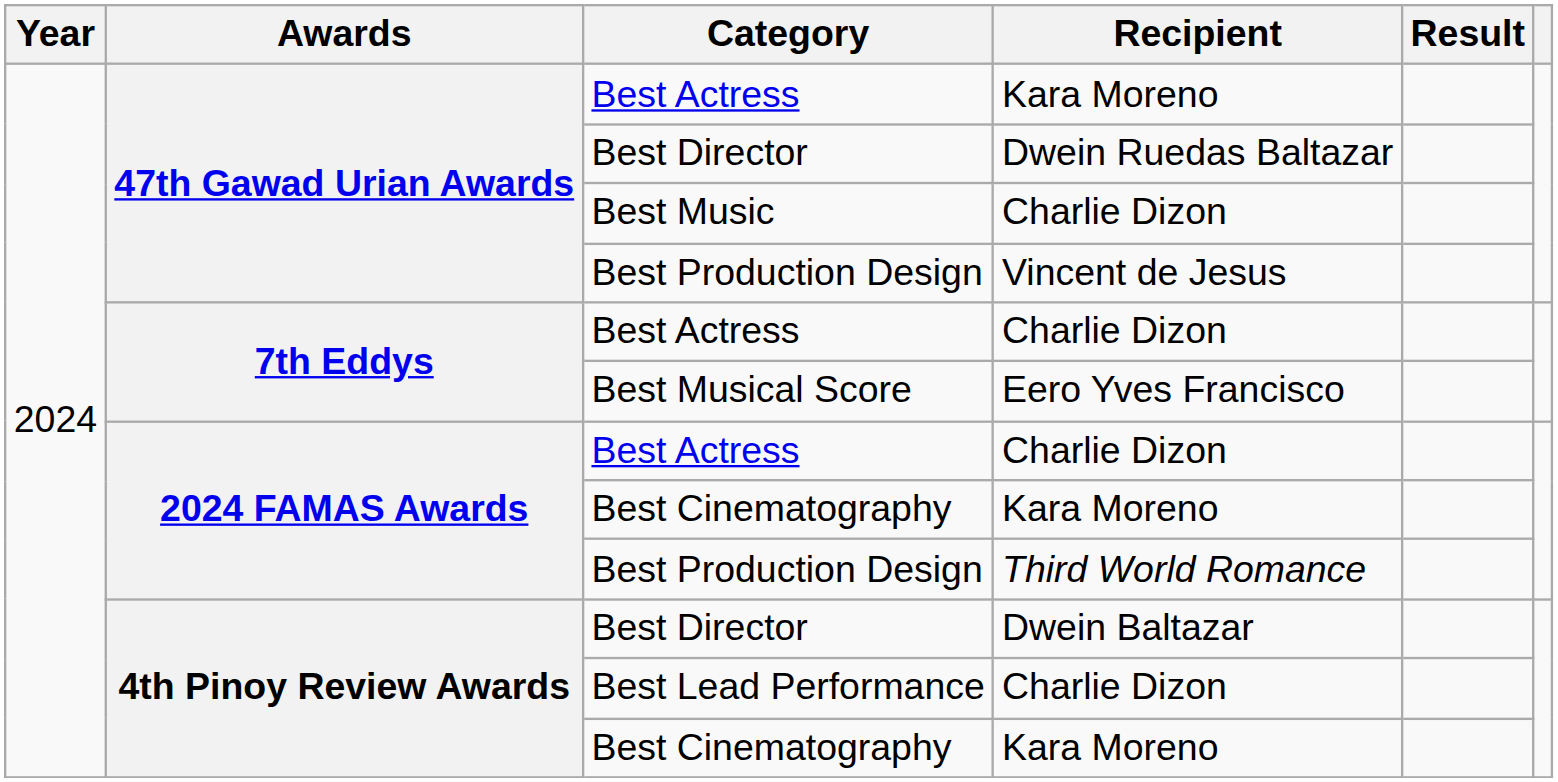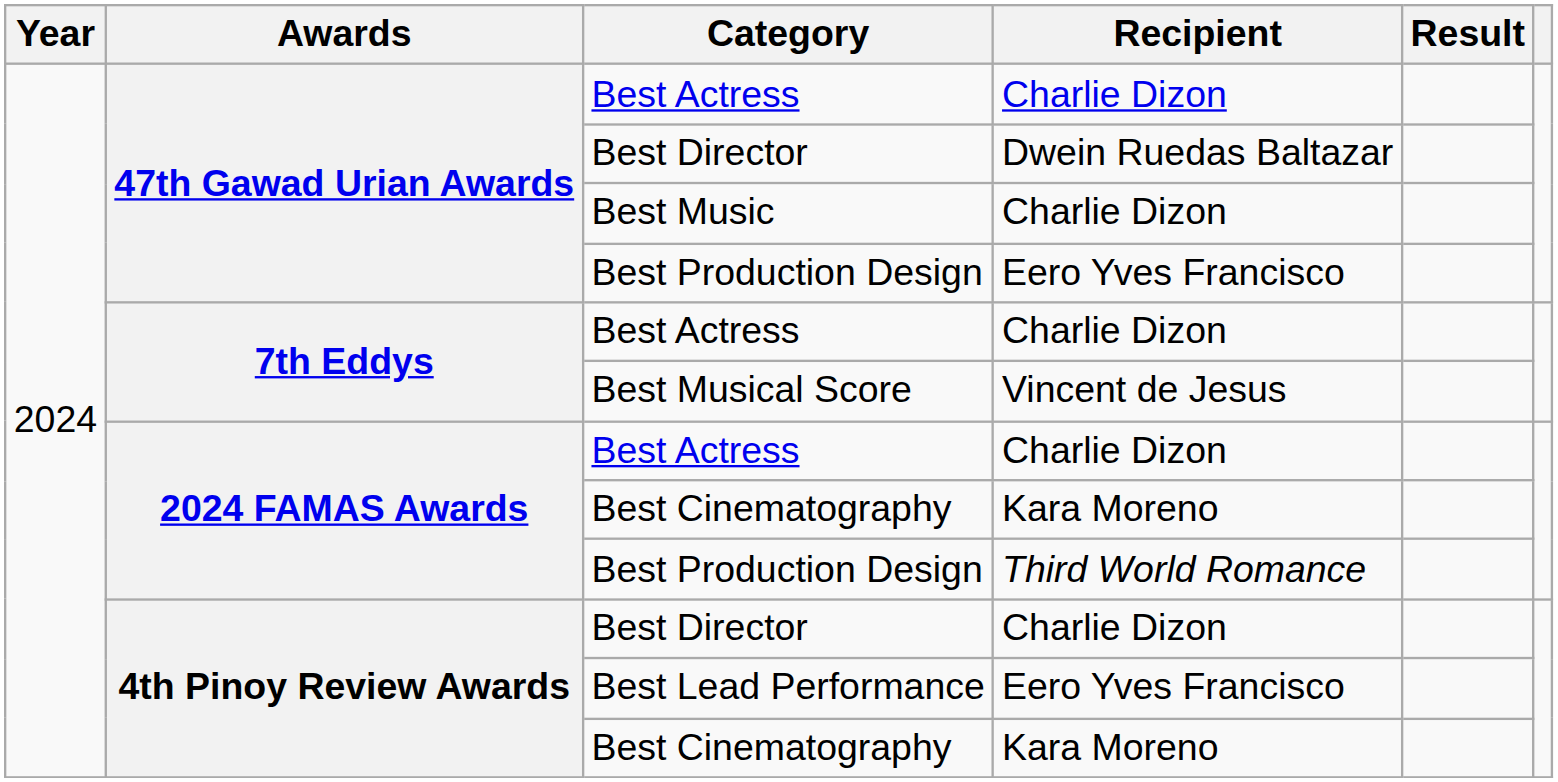47th Gawad Urian Awards / Best Actress | Recipient: Kara Moreno -> Charlie Dizon
47th Gawad Urian Awards / Best Production Design | Recipient: Vincent de Jesus -> Eero Yves Francisco
Best Musical Score | Recipient: Eero Yves Francisco -> Vincent de Jesus
4th Pinoy Review Awards / Best Director | Recipient: Dwein Baltazar -> Charlie Dizon
Best Lead Performance | Recipient: Charlie Dizon -> Eero Yves Francisco
